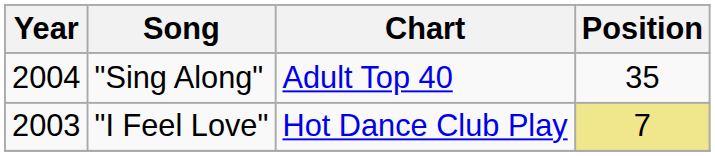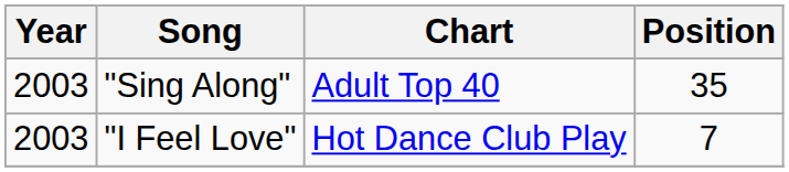"Sing Along" | Year: 2004 -> 2003
"I Feel Love" | Position: khaki background -> no background
